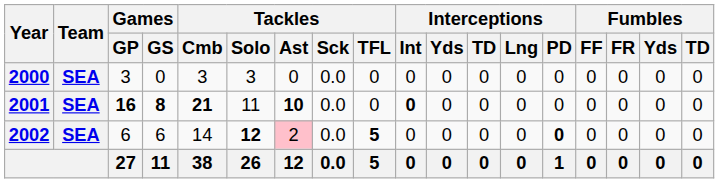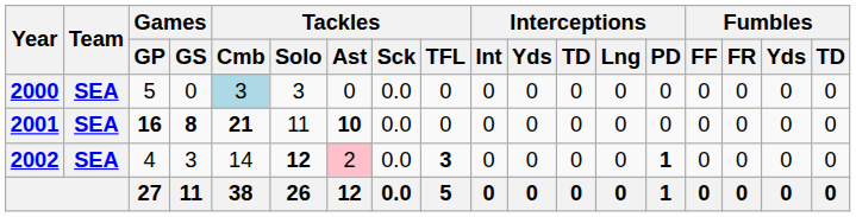2000 | Games / GP: 3 -> 5
2000 | Tackles / Cmb: no background -> lightblue background
2001 | Interceptions / Int: bold -> normal
2002 | Games / GP: 6 -> 4
2002 | Games / GS: 6 -> 3
2002 | Tackles / TFL: 5 -> 3
2002 | Interceptions / PD: 0 -> 1
